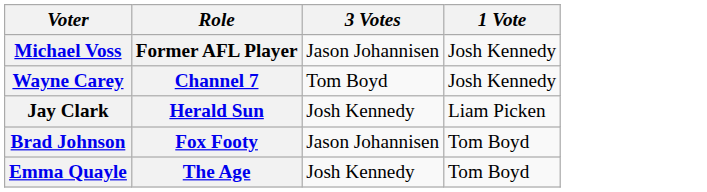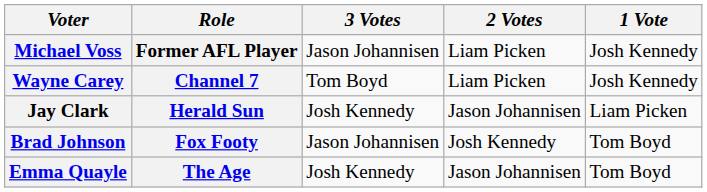+ column: 2 Votes | Liam Picken | Liam Picken | Jason Johannisen | Josh Kennedy | Jason Johannisen
